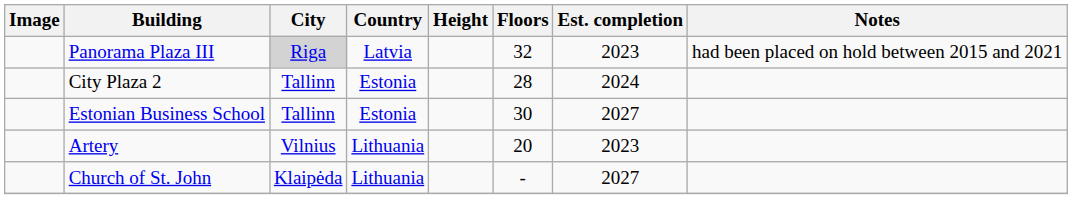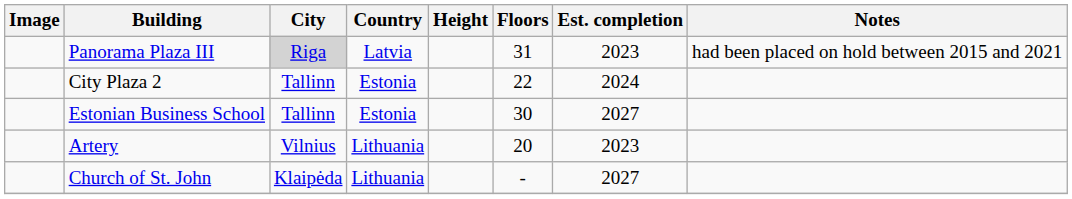Panorama Plaza III | Floors: 32 -> 31
City Plaza 2 | Floors: 28 -> 22
